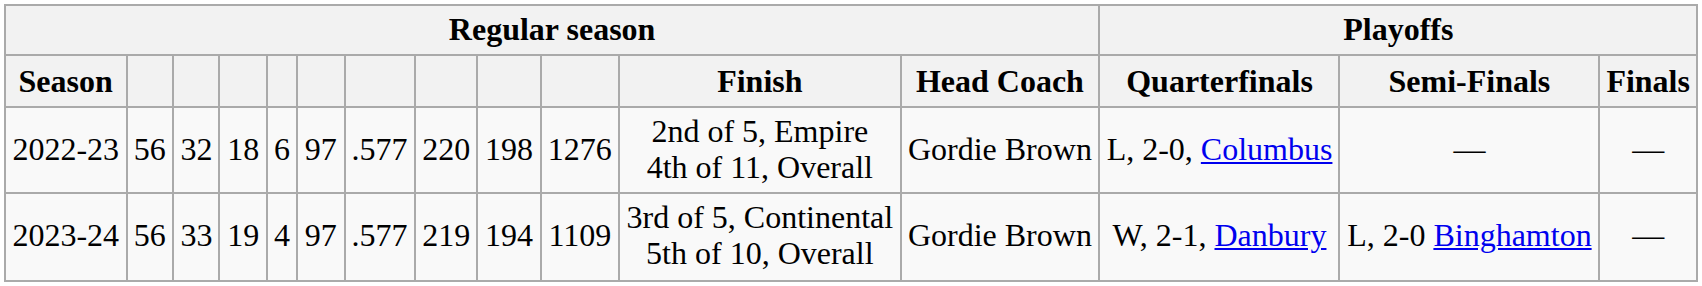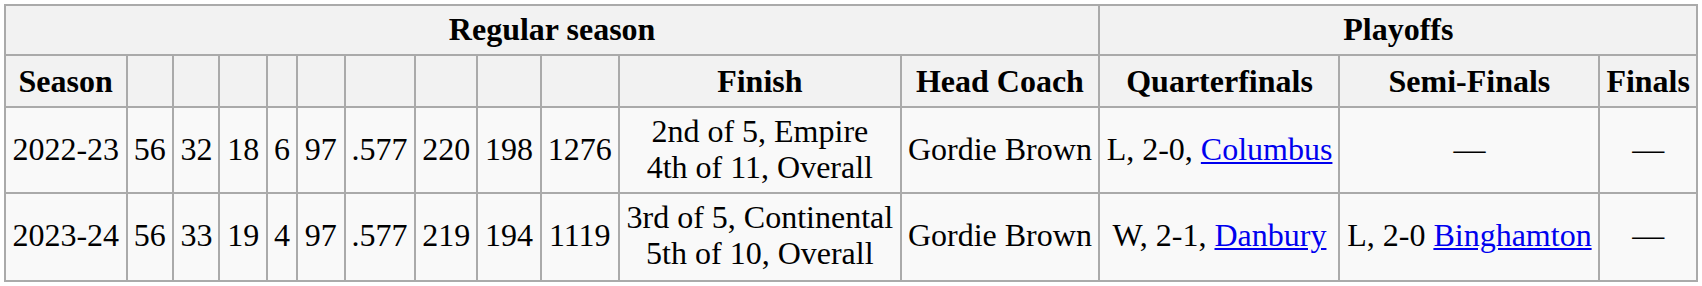2023-24 | column 10: 1109 -> 1119
